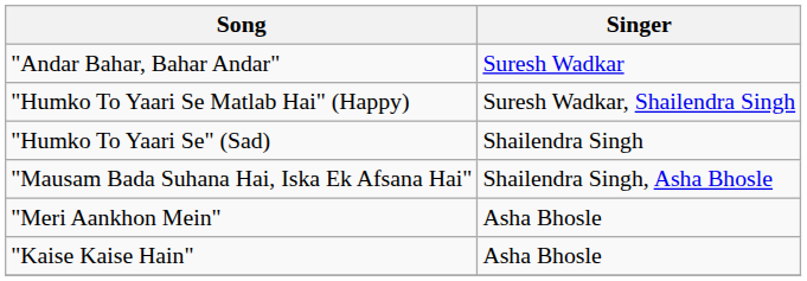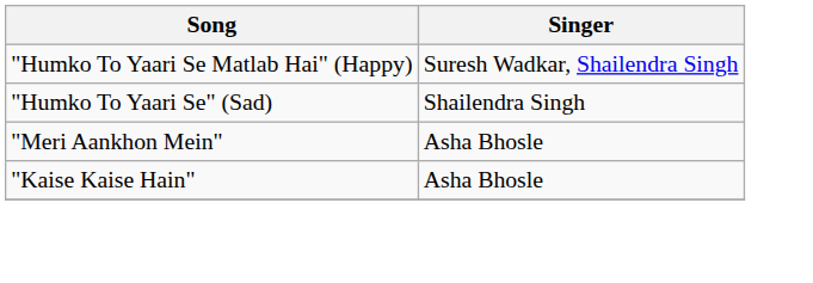- row: "Andar Bahar, Bahar Andar" | Suresh Wadkar
- row: "Mausam Bada Suhana Hai, Iska Ek Afsana Hai" | Shailendra Singh, Asha Bhosle
